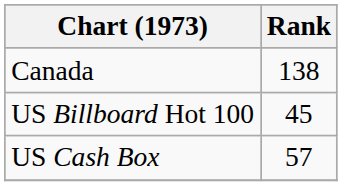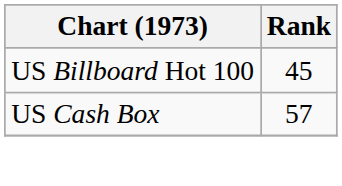- row: Canada | 138
